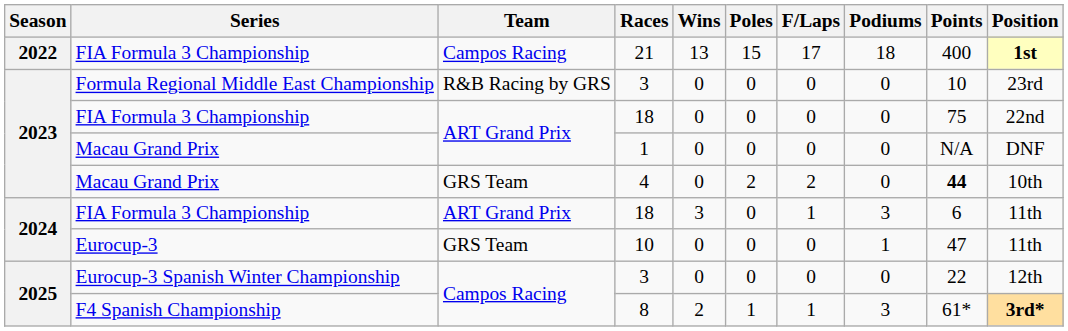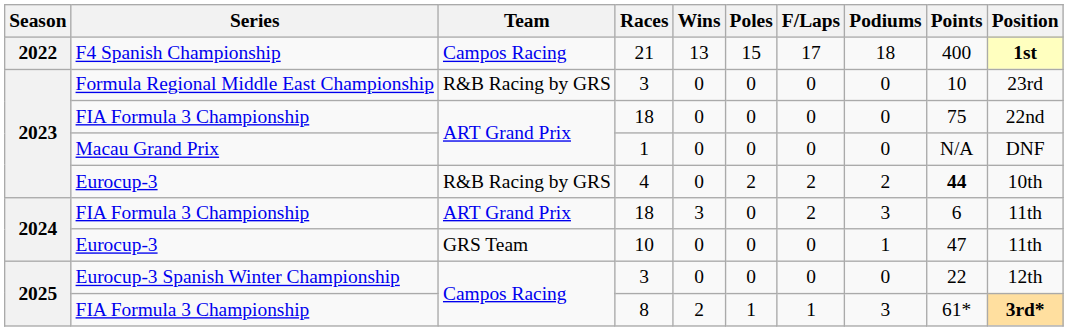21 | Series: FIA Formula 3 Championship -> F4 Spanish Championship
4 | Series: Macau Grand Prix -> Eurocup-3
4 | Team: GRS Team -> R&B Racing by GRS
4 | Podiums: 0 -> 2
2024 / 18 | F/Laps: 1 -> 2
8 | Series: F4 Spanish Championship -> FIA Formula 3 Championship
